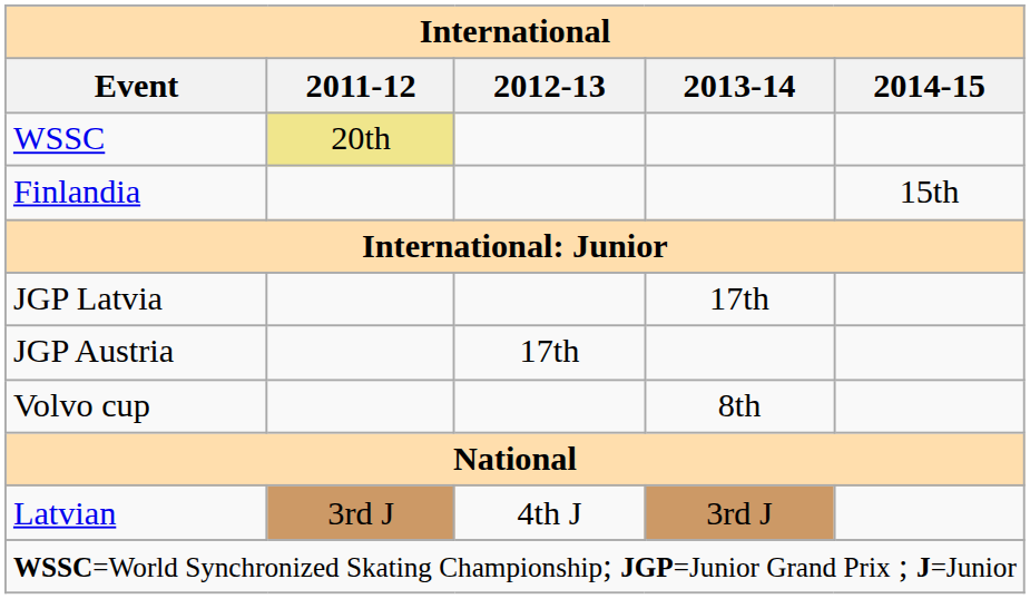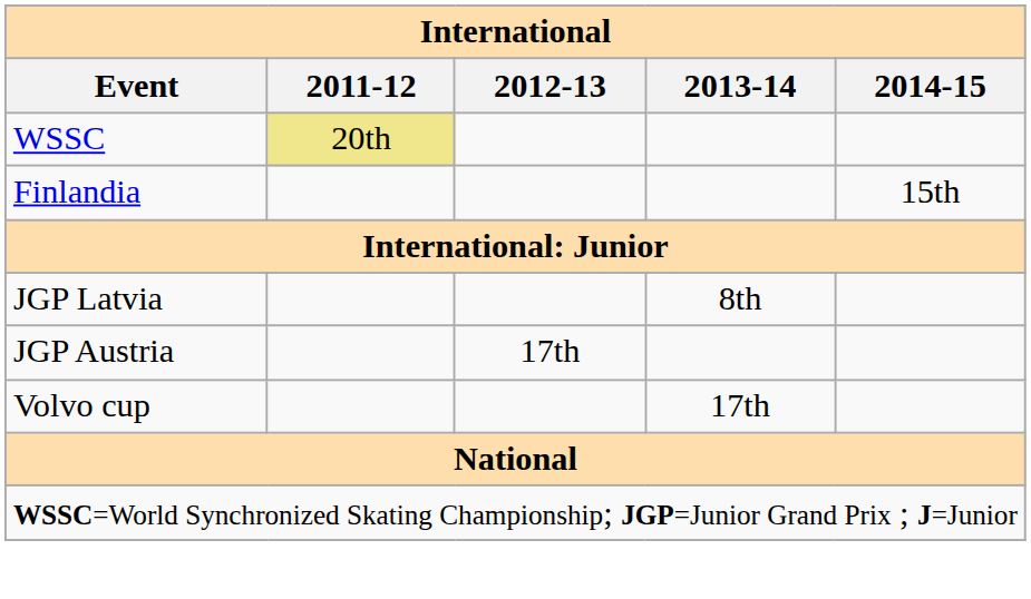JGP Latvia | 2013-14: 17th -> 8th
Volvo cup | 2013-14: 8th -> 17th
- row: Latvian | 3rd J | 4th J | 3rd J
